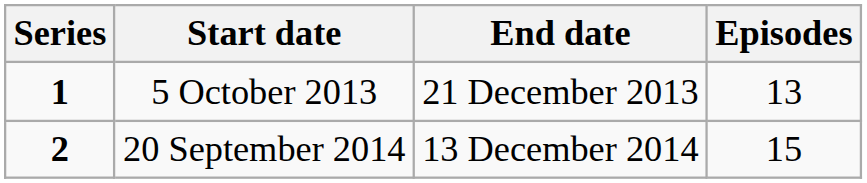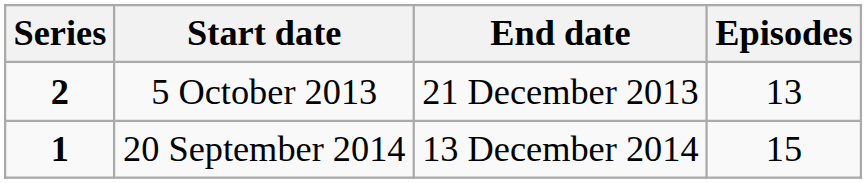5 October 2013 | Series: 1 -> 2
20 September 2014 | Series: 2 -> 1
